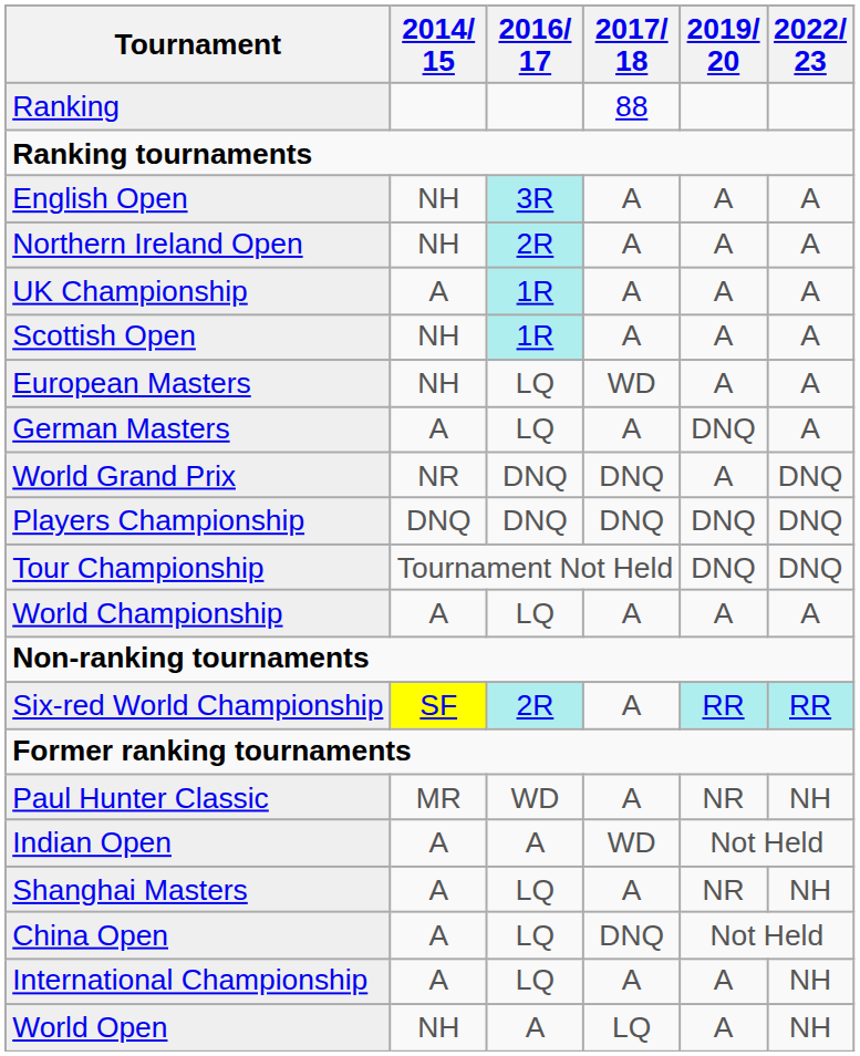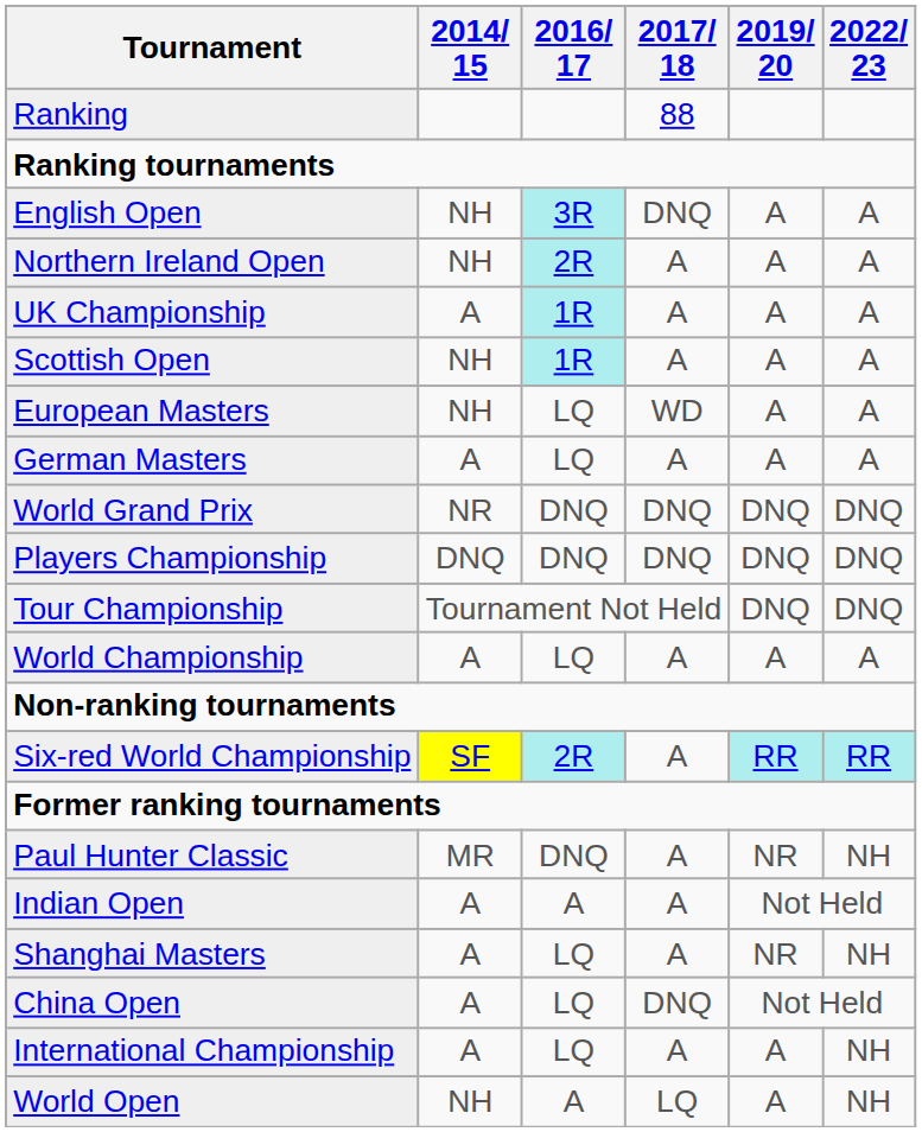English Open | 2017/ 18: A -> DNQ
German Masters | 2019/ 20: DNQ -> A
World Grand Prix | 2019/ 20: A -> DNQ
Paul Hunter Classic | 2016/ 17: WD -> DNQ
Indian Open | 2017/ 18: WD -> A
